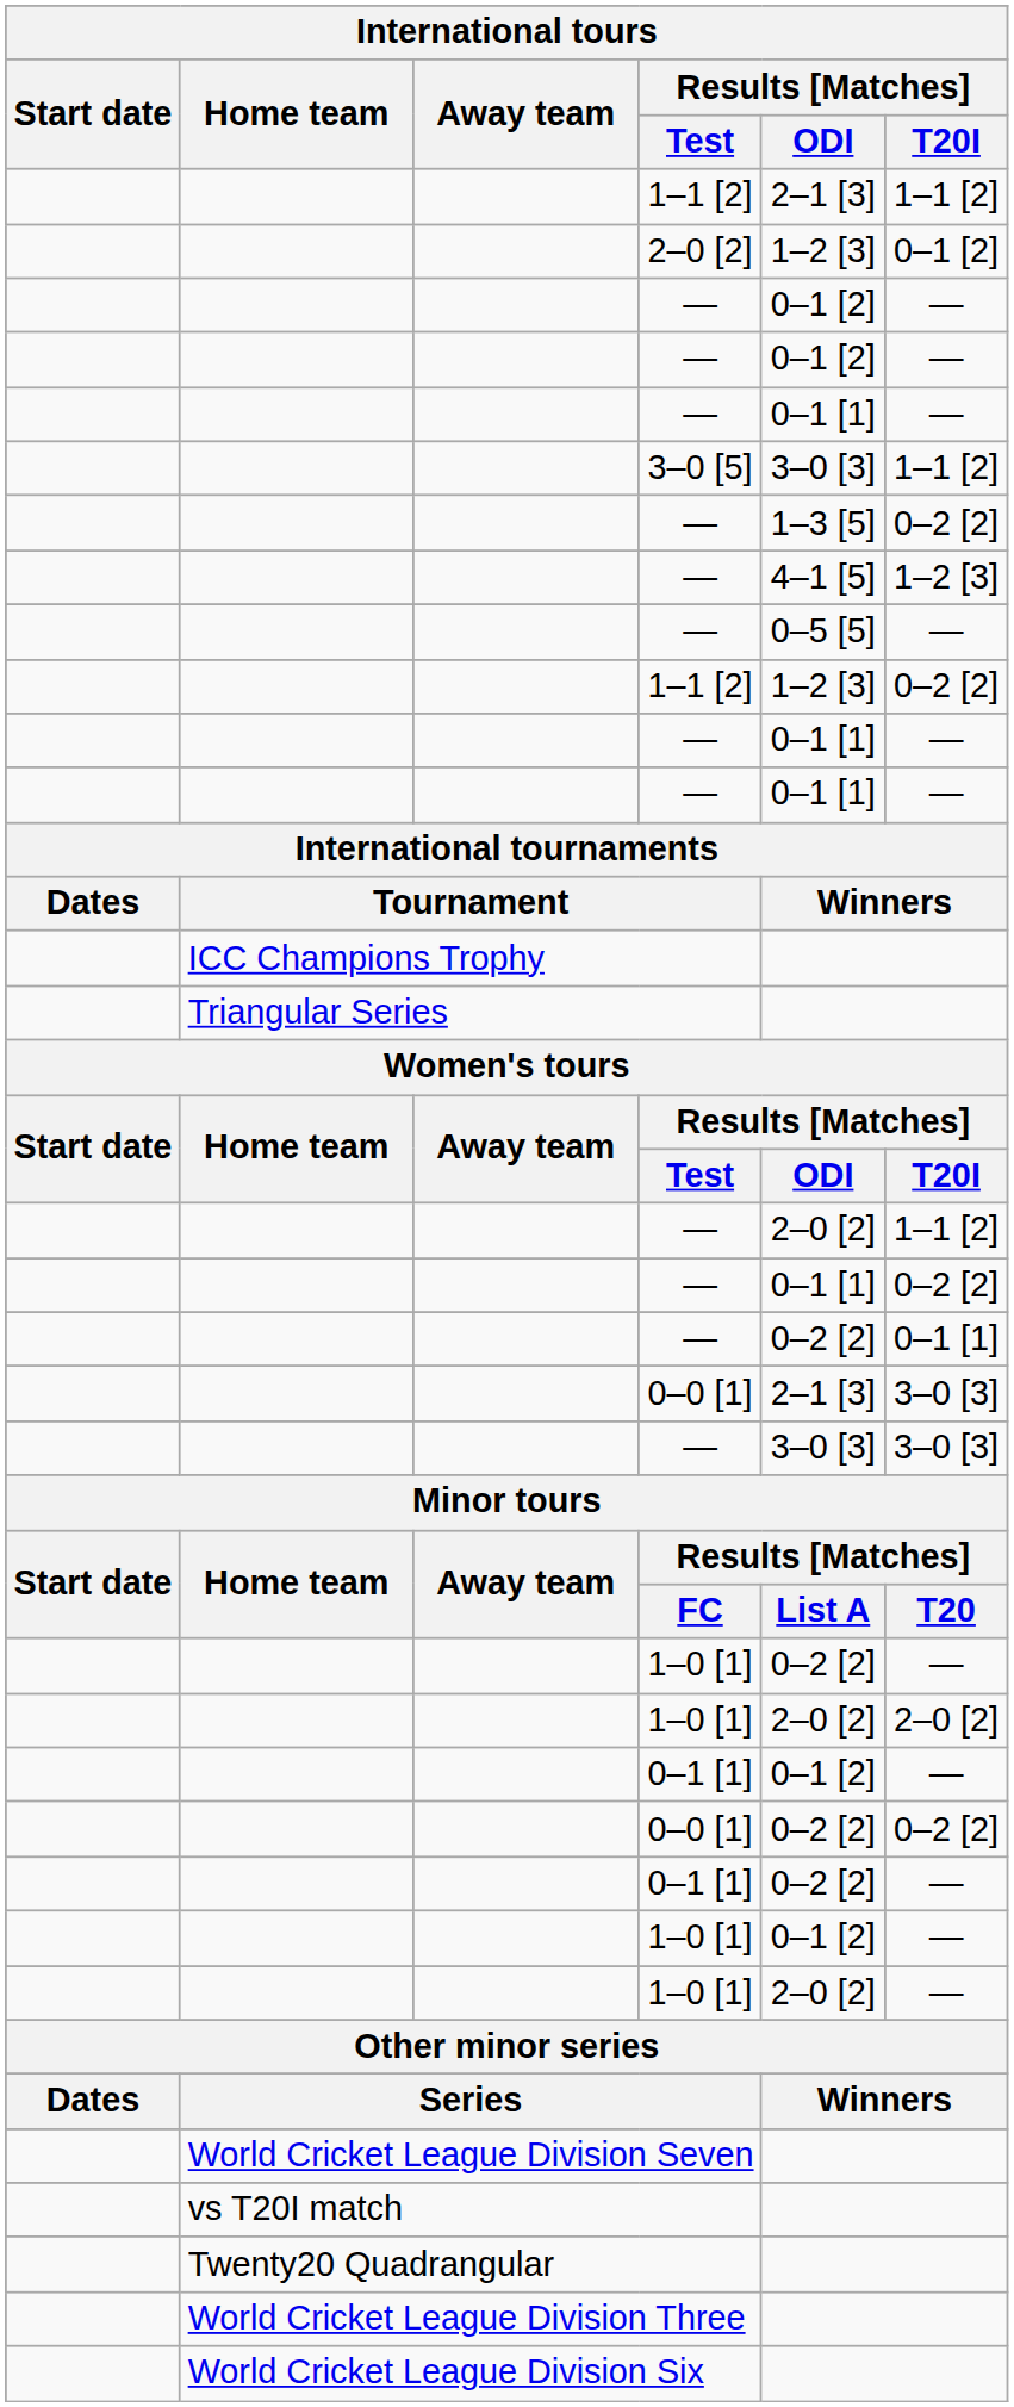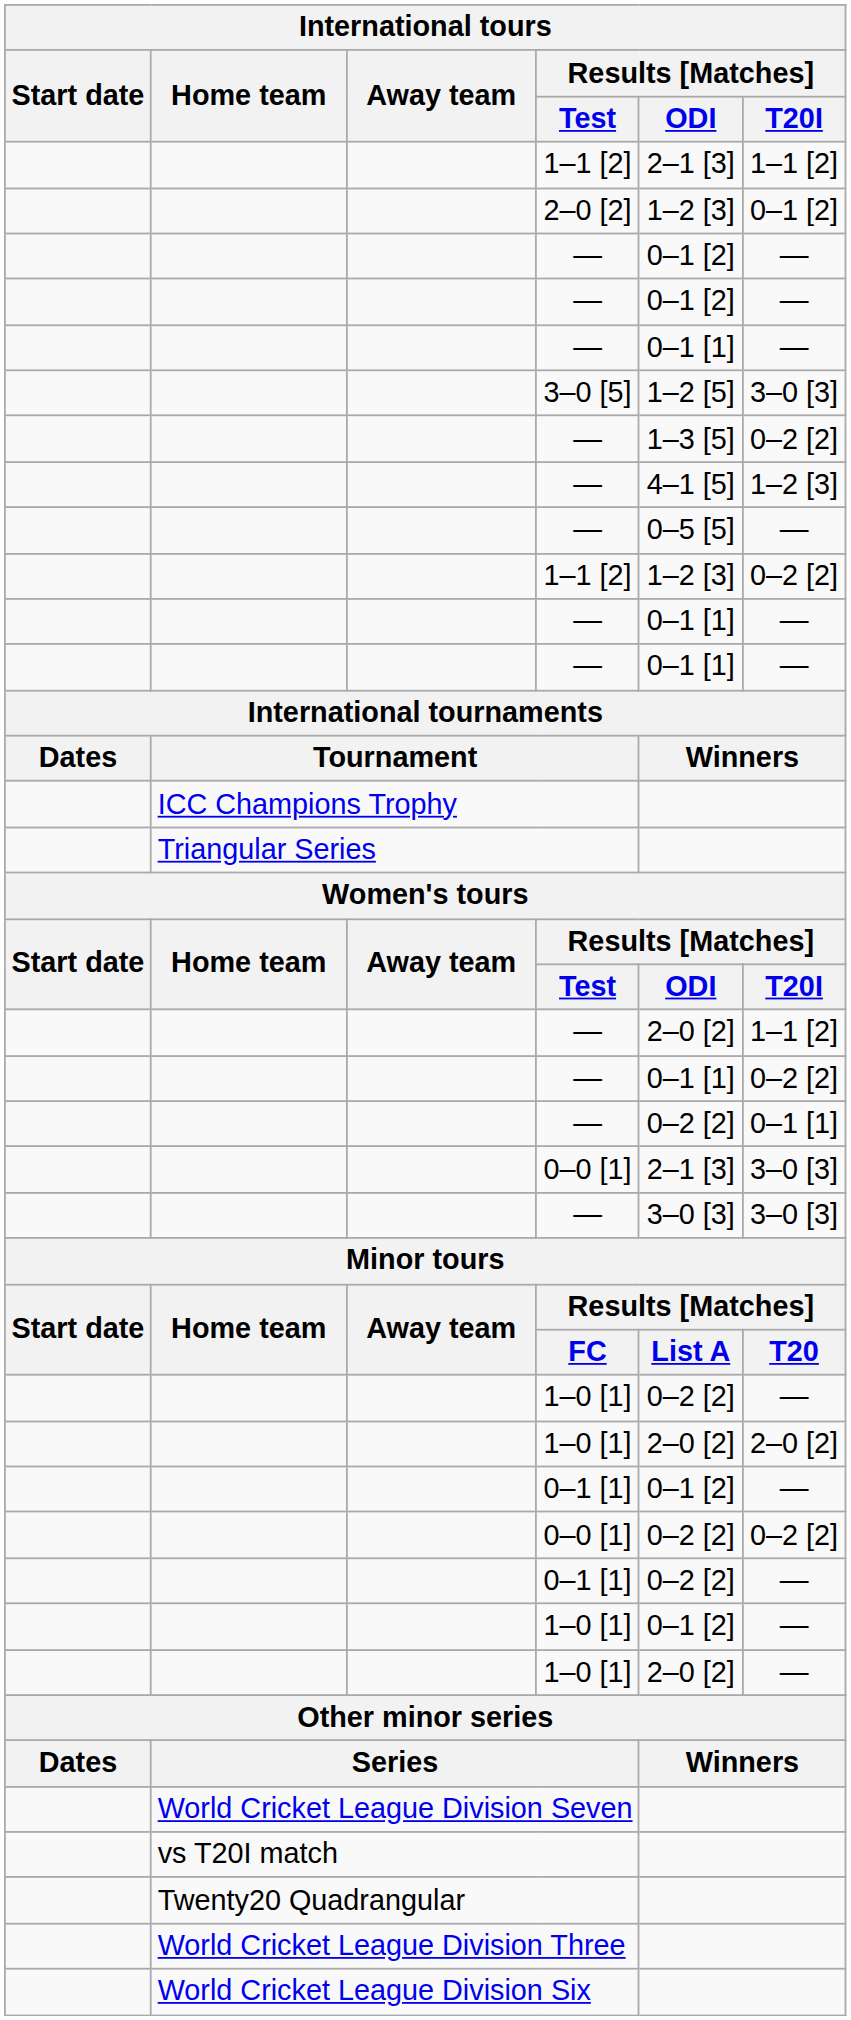3–0 [5] | Results [Matches] / ODI: 3–0 [3] -> 1–2 [5]
3–0 [5] | Results [Matches] / T20I: 1–1 [2] -> 3–0 [3]
